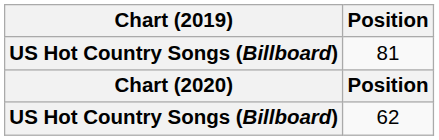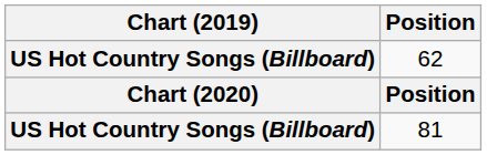rows swapped: 62 <-> 81
